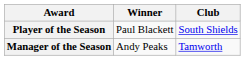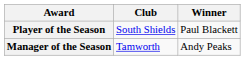columns swapped: Winner <-> Club
